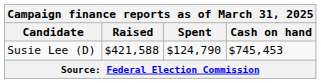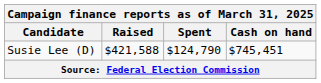Susie Lee (D) | Cash on hand: $745,453 -> $745,451
